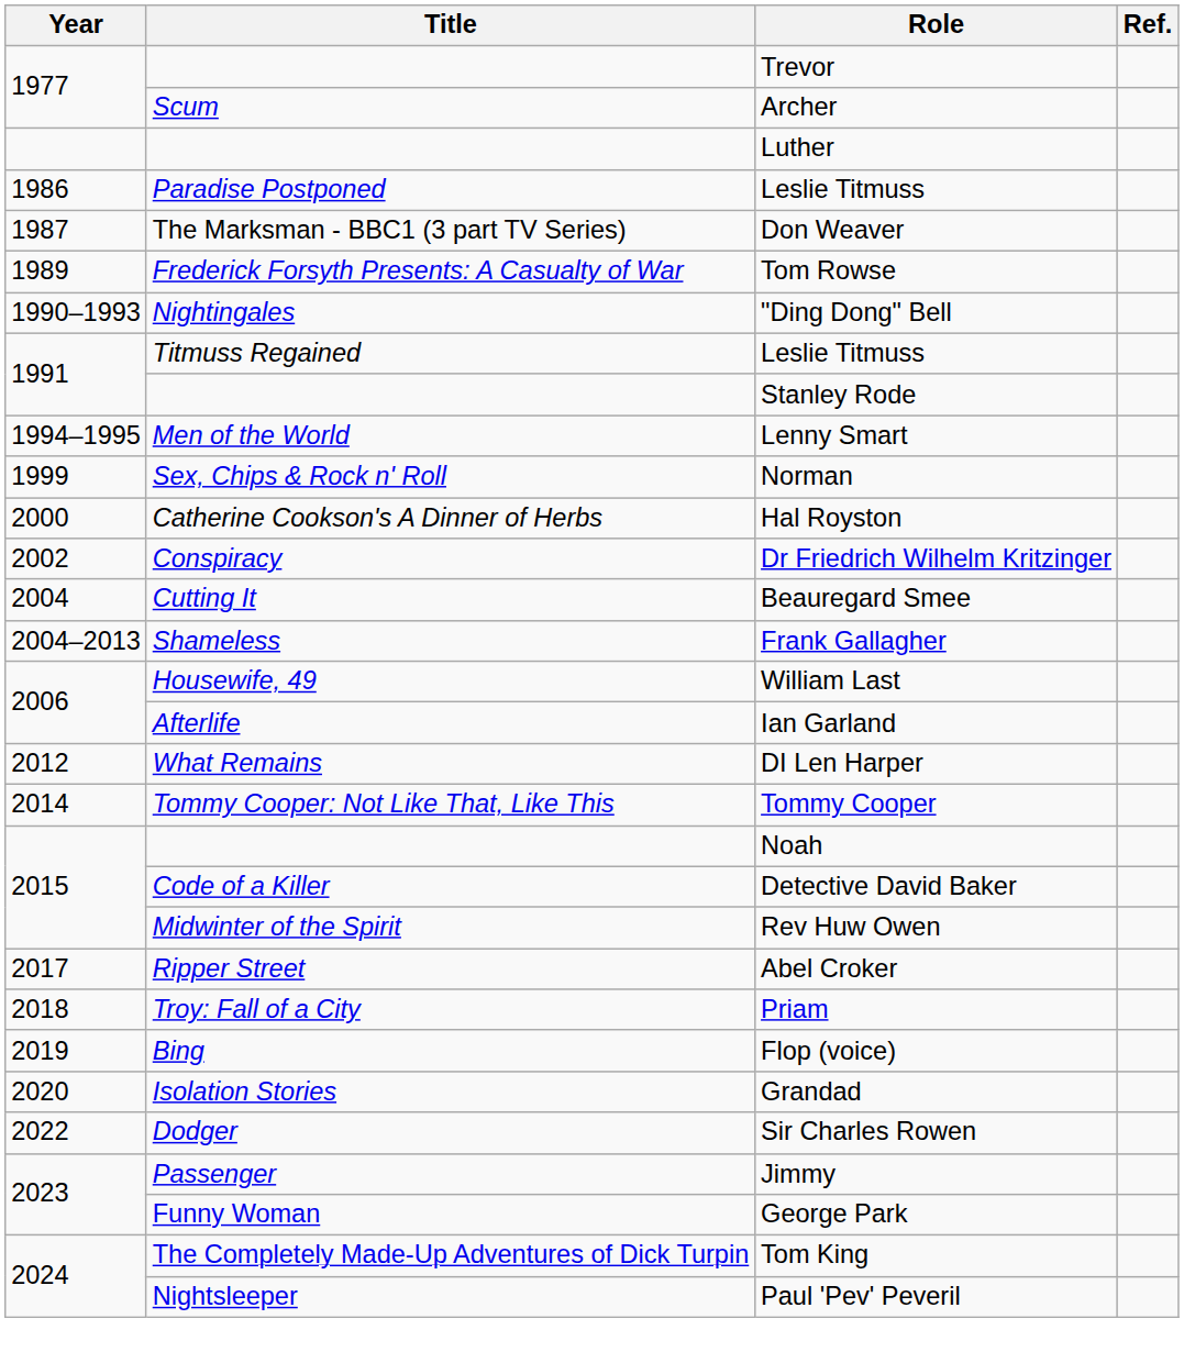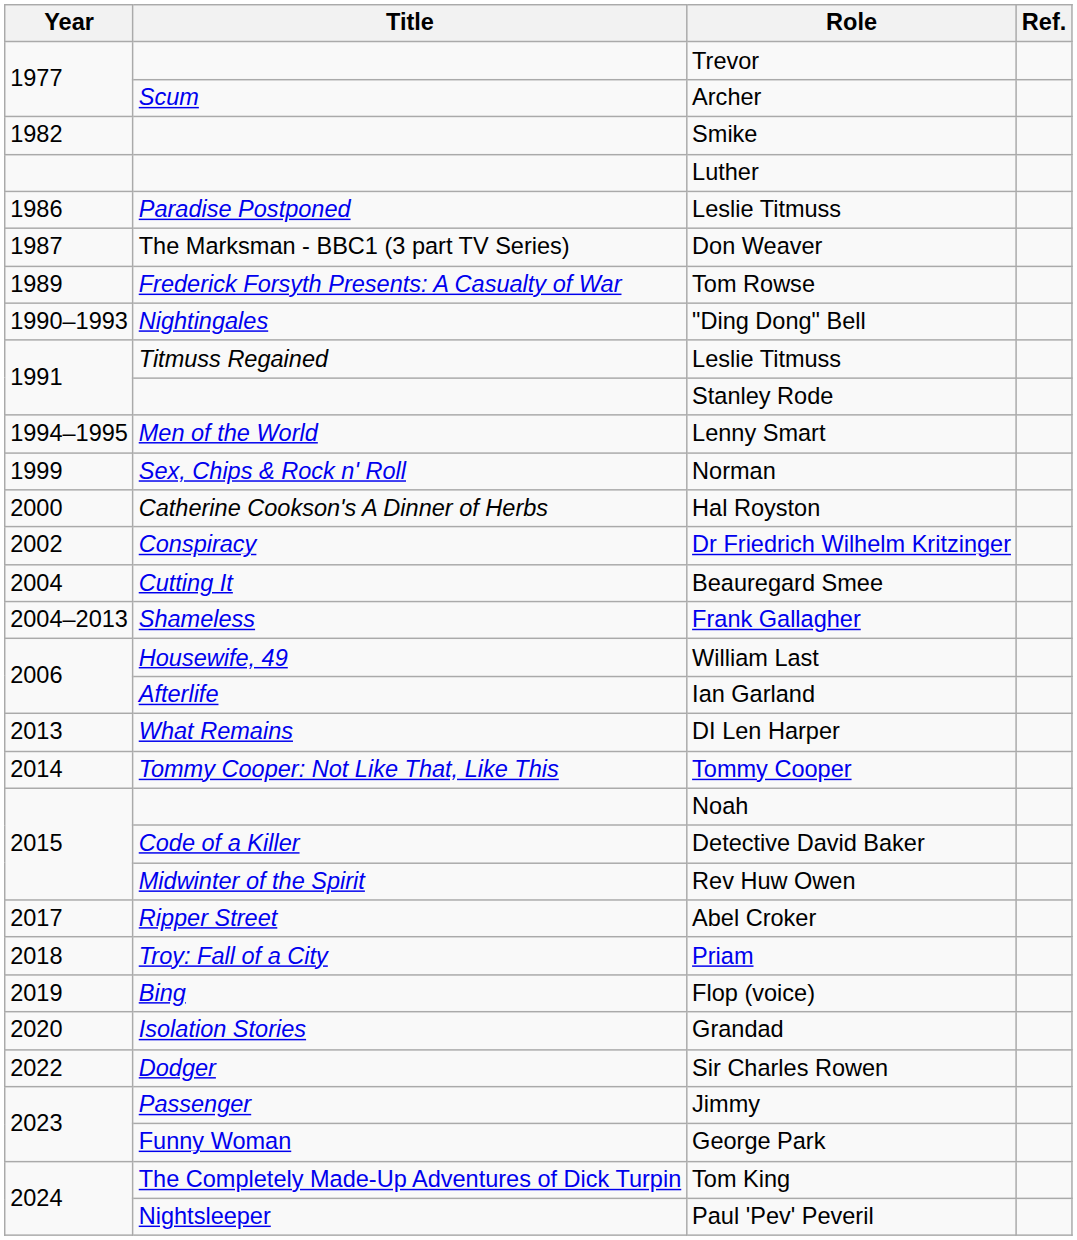+ row: 1982 | Smike
DI Len Harper | Year: 2012 -> 2013
